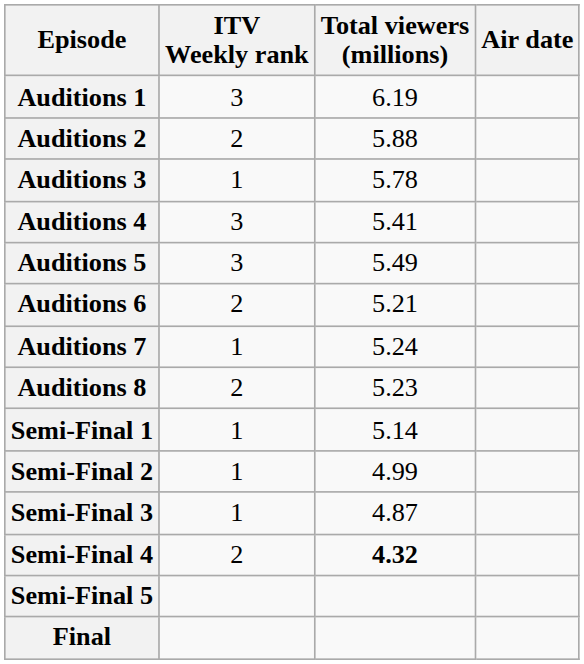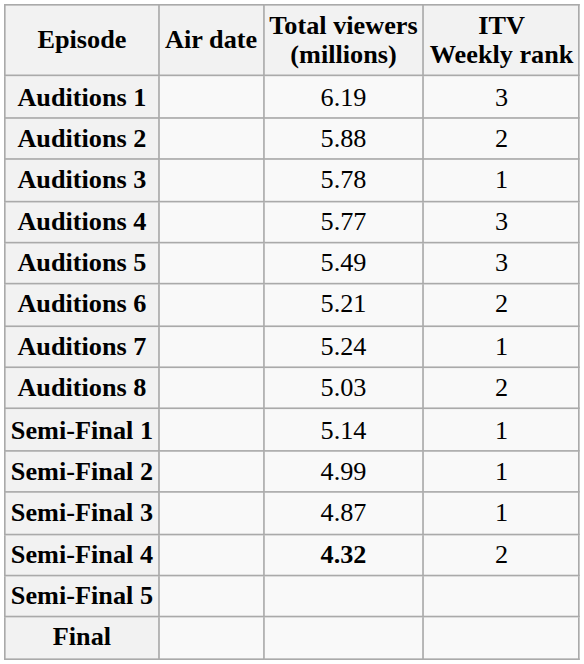columns swapped: Air date <-> ITV Weekly rank
Auditions 4 | Total viewers (millions): 5.41 -> 5.77
Auditions 8 | Total viewers (millions): 5.23 -> 5.03
